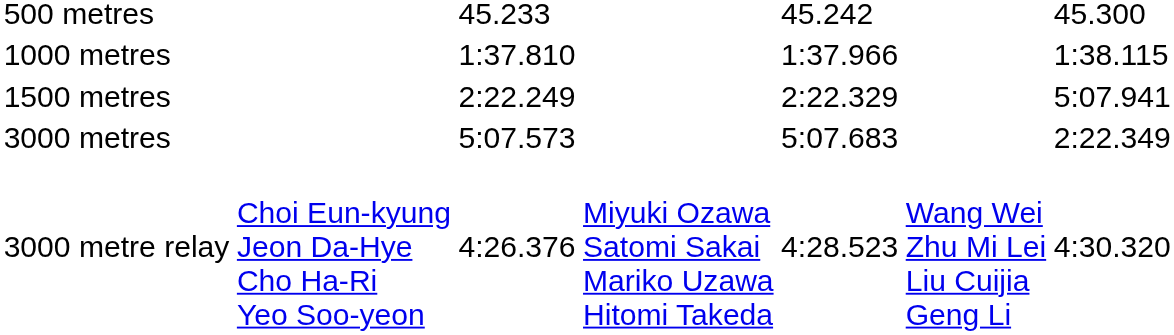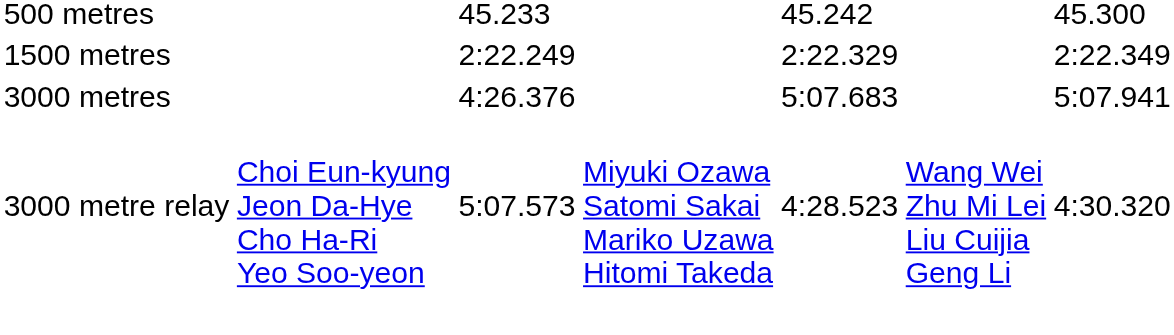- row: 1000 metres | 1:37.810 | 1:37.966 | 1:38.115
1500 metres | column 7: 5:07.941 -> 2:22.349
3000 metres | column 3: 5:07.573 -> 4:26.376
3000 metres | column 7: 2:22.349 -> 5:07.941
3000 metre relay | column 3: 4:26.376 -> 5:07.573
